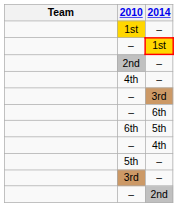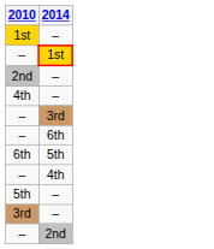- column: Team
